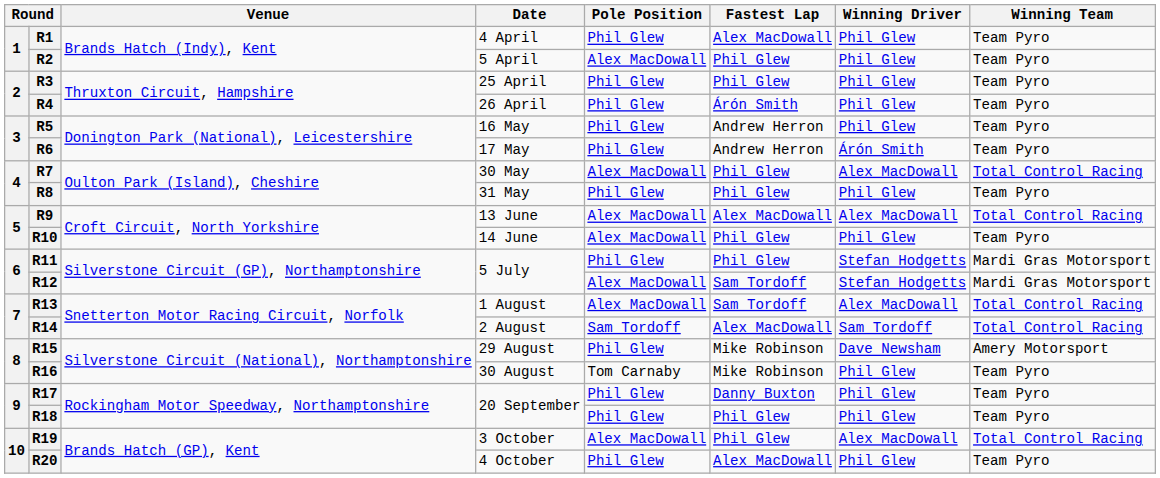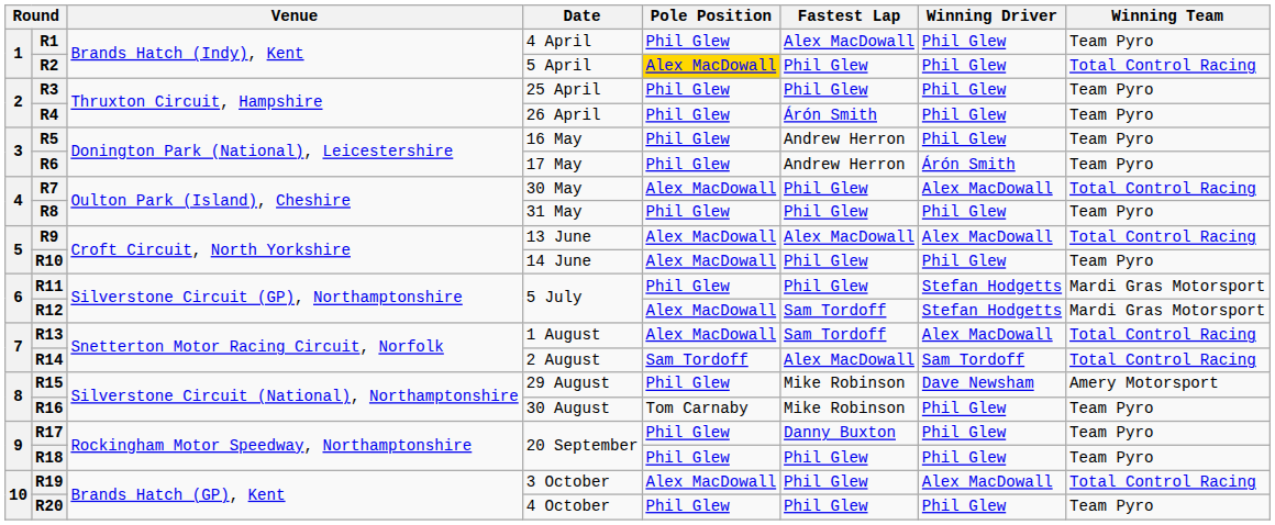R2 | Pole Position: no background -> gold background
R2 | Winning Team: Team Pyro -> Total Control Racing
R20 | Fastest Lap: Alex MacDowall -> Phil Glew
